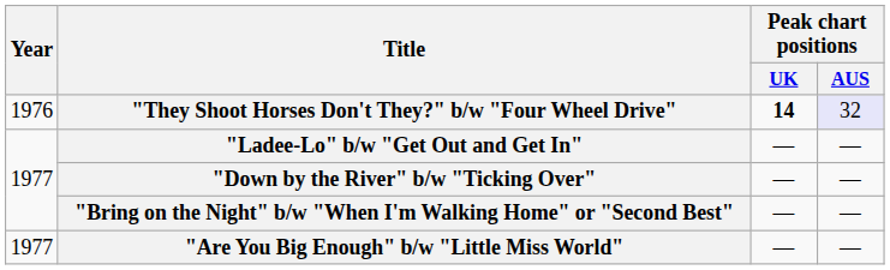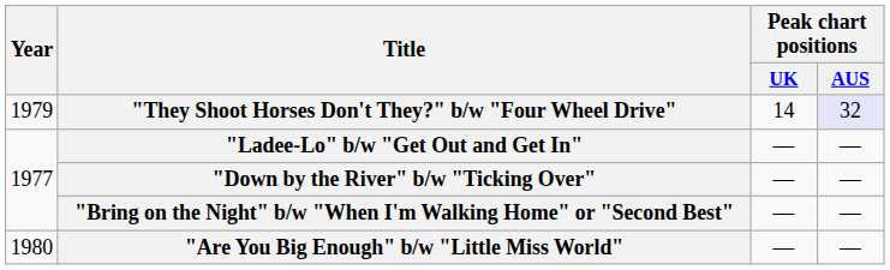"They Shoot Horses Don't They?" b/w "Four Wheel Drive" | Year: 1976 -> 1979
"They Shoot Horses Don't They?" b/w "Four Wheel Drive" | Peak chart positions / UK: bold -> normal
"Are You Big Enough" b/w "Little Miss World" | Year: 1977 -> 1980
